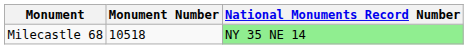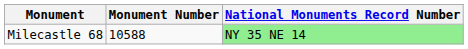Milecastle 68 | Monument Number: 10518 -> 10588
